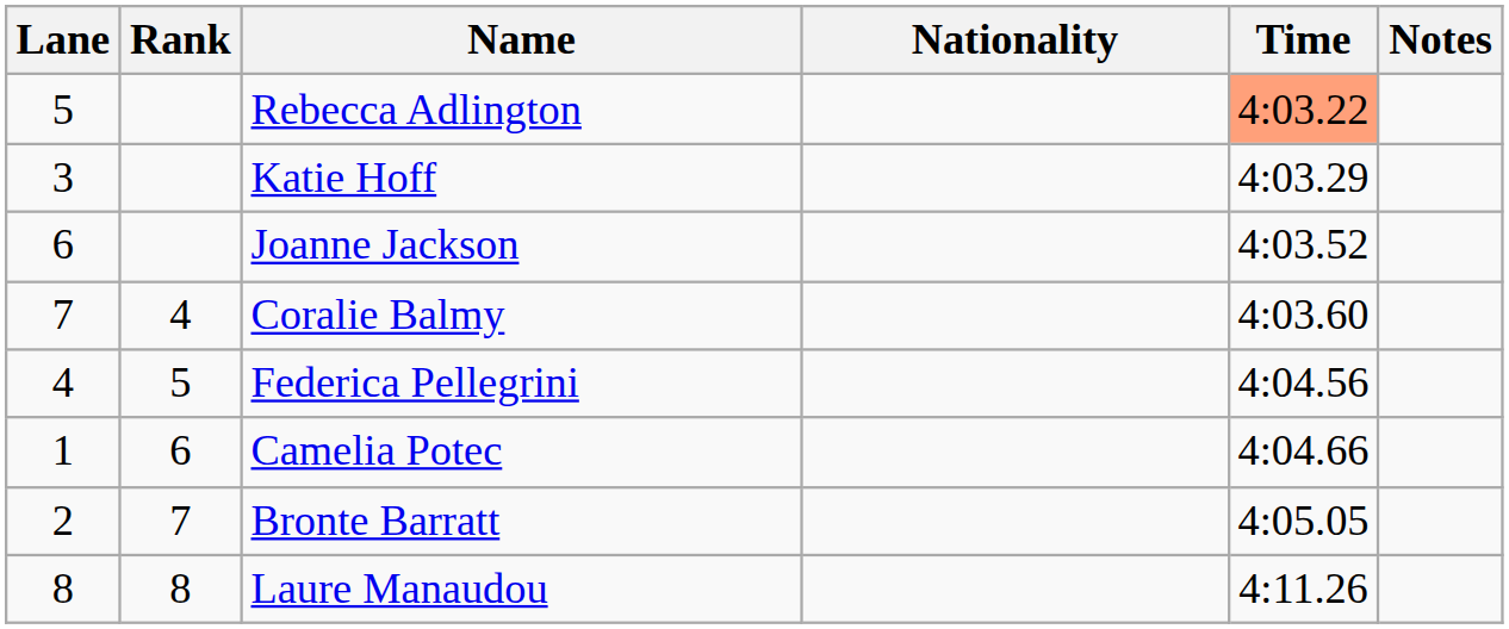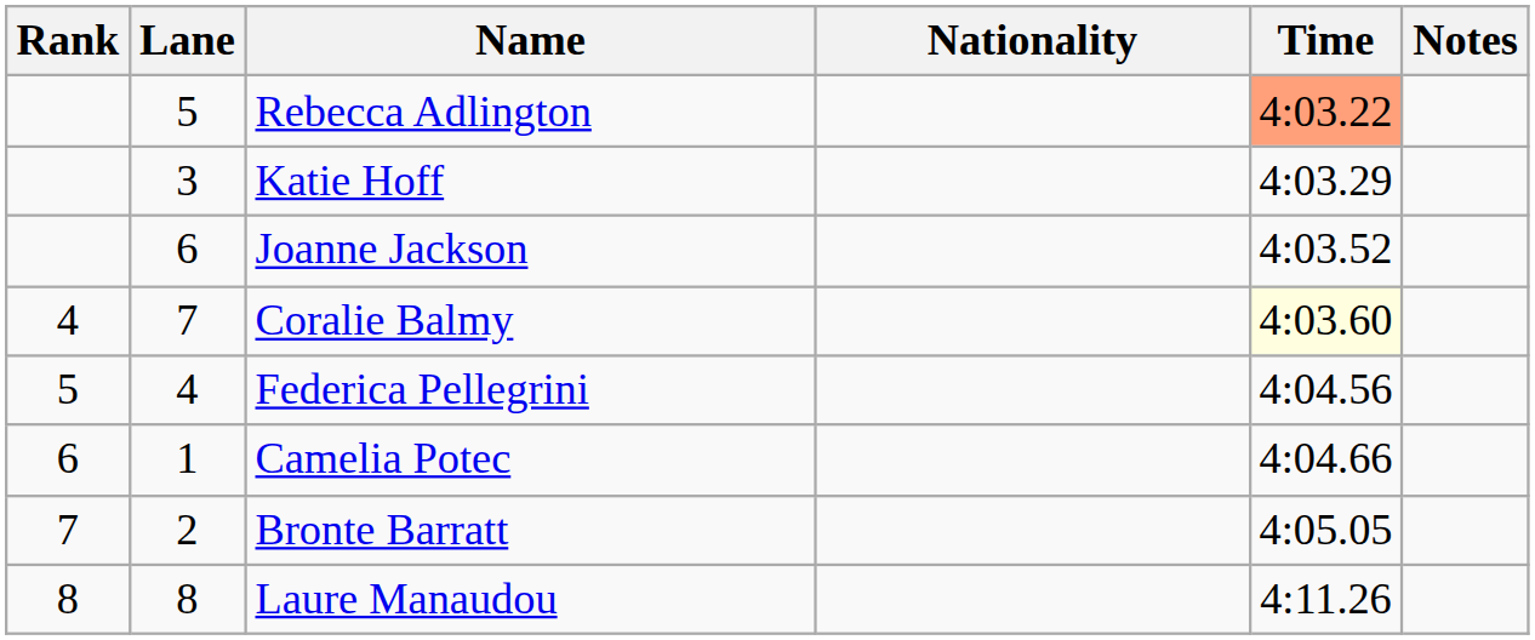columns swapped: Rank <-> Lane
Coralie Balmy | Time: no background -> lightyellow background
